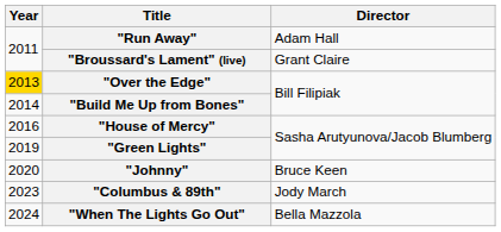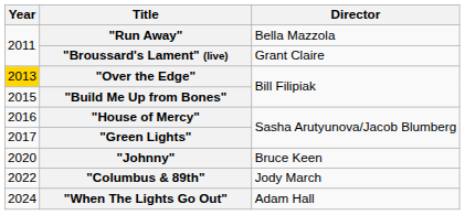"Run Away" | Director: Adam Hall -> Bella Mazzola
"Build Me Up from Bones" | Year: 2014 -> 2015
"Green Lights" | Year: 2019 -> 2017
"Columbus & 89th" | Year: 2023 -> 2022
"When The Lights Go Out" | Director: Bella Mazzola -> Adam Hall
